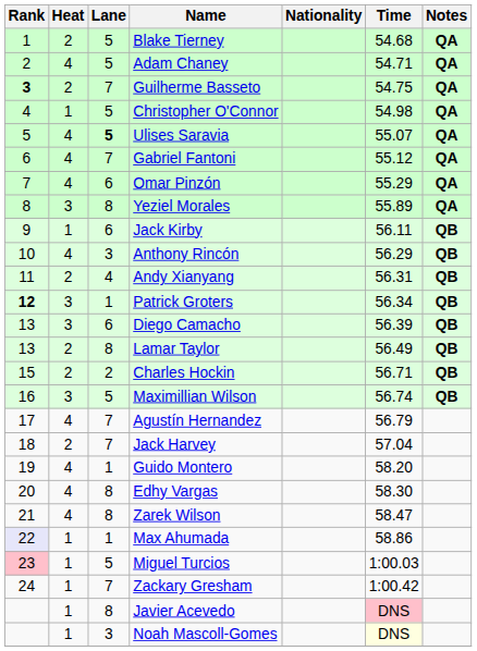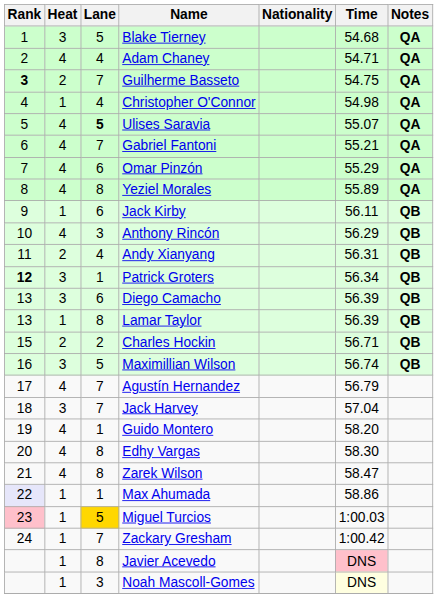Blake Tierney | Heat: 2 -> 3
Adam Chaney | Lane: 5 -> 4
Christopher O'Connor | Lane: 5 -> 4
Gabriel Fantoni | Time: 55.12 -> 55.21
Yeziel Morales | Heat: 3 -> 4
Lamar Taylor | Heat: 2 -> 1
Lamar Taylor | Time: 56.49 -> 56.39
Jack Harvey | Heat: 2 -> 3
Miguel Turcios | Lane: no background -> gold background
